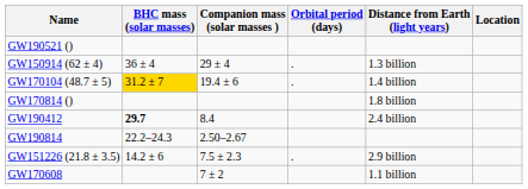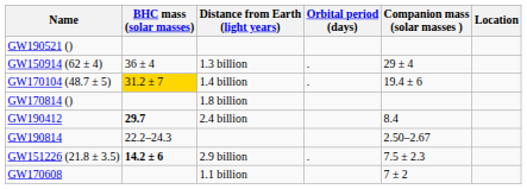columns swapped: Companion mass (solar masses ) <-> Distance from Earth (light years)
GW151226 (21.8 ± 3.5) | BHC mass (solar masses): normal -> bold
